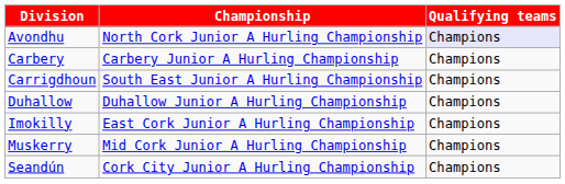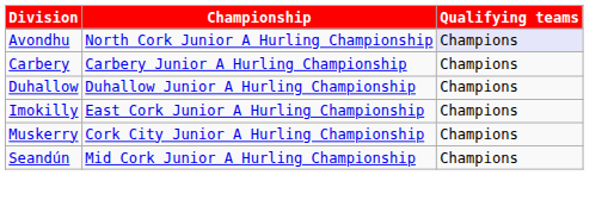- row: Carrigdhoun | South East Junior A Hurling Championship | Champions
Muskerry | Championship: Mid Cork Junior A Hurling Championship -> Cork City Junior A Hurling Championship
Seandún | Championship: Cork City Junior A Hurling Championship -> Mid Cork Junior A Hurling Championship
